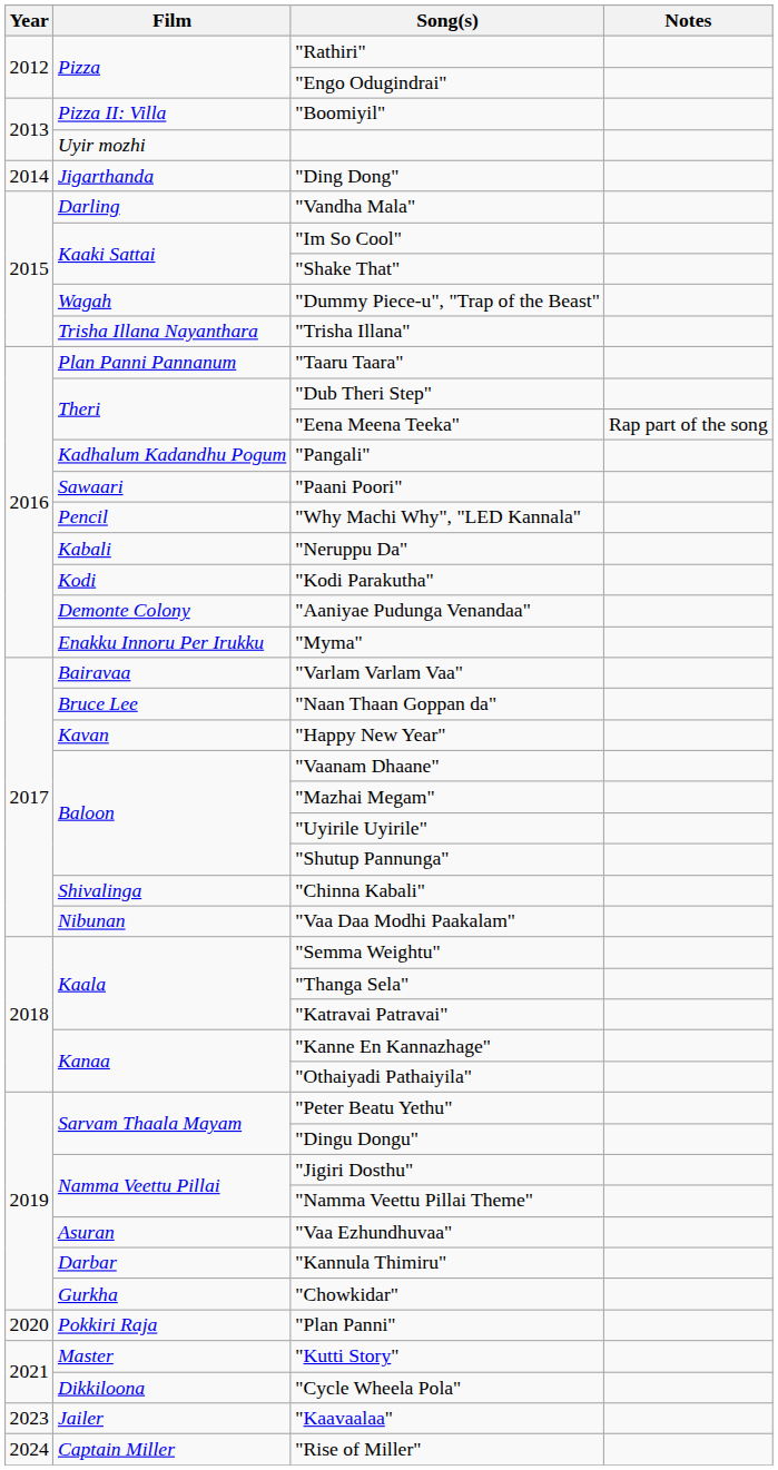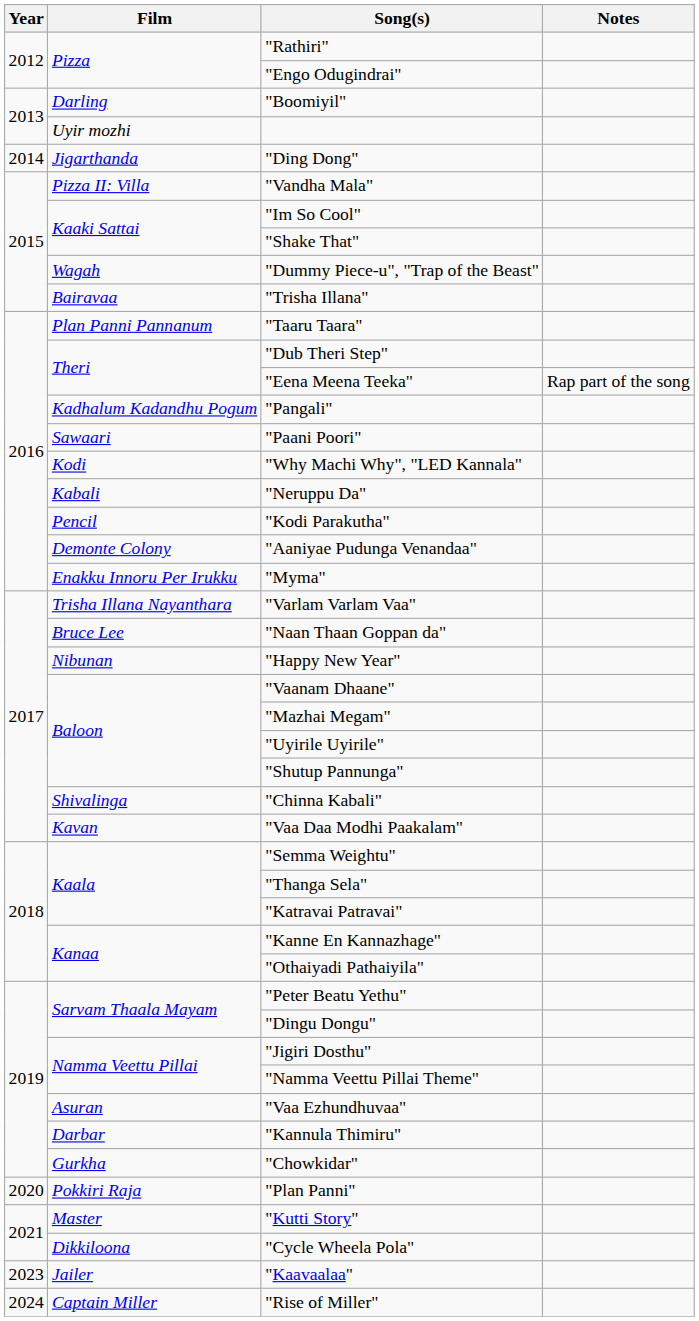"Boomiyil" | Film: Pizza II: Villa -> Darling
"Vandha Mala" | Film: Darling -> Pizza II: Villa
"Trisha Illana" | Film: Trisha Illana Nayanthara -> Bairavaa
"Why Machi Why", "LED Kannala" | Film: Pencil -> Kodi
"Kodi Parakutha" | Film: Kodi -> Pencil
"Varlam Varlam Vaa" | Film: Bairavaa -> Trisha Illana Nayanthara
"Happy New Year" | Film: Kavan -> Nibunan
"Vaa Daa Modhi Paakalam" | Film: Nibunan -> Kavan
